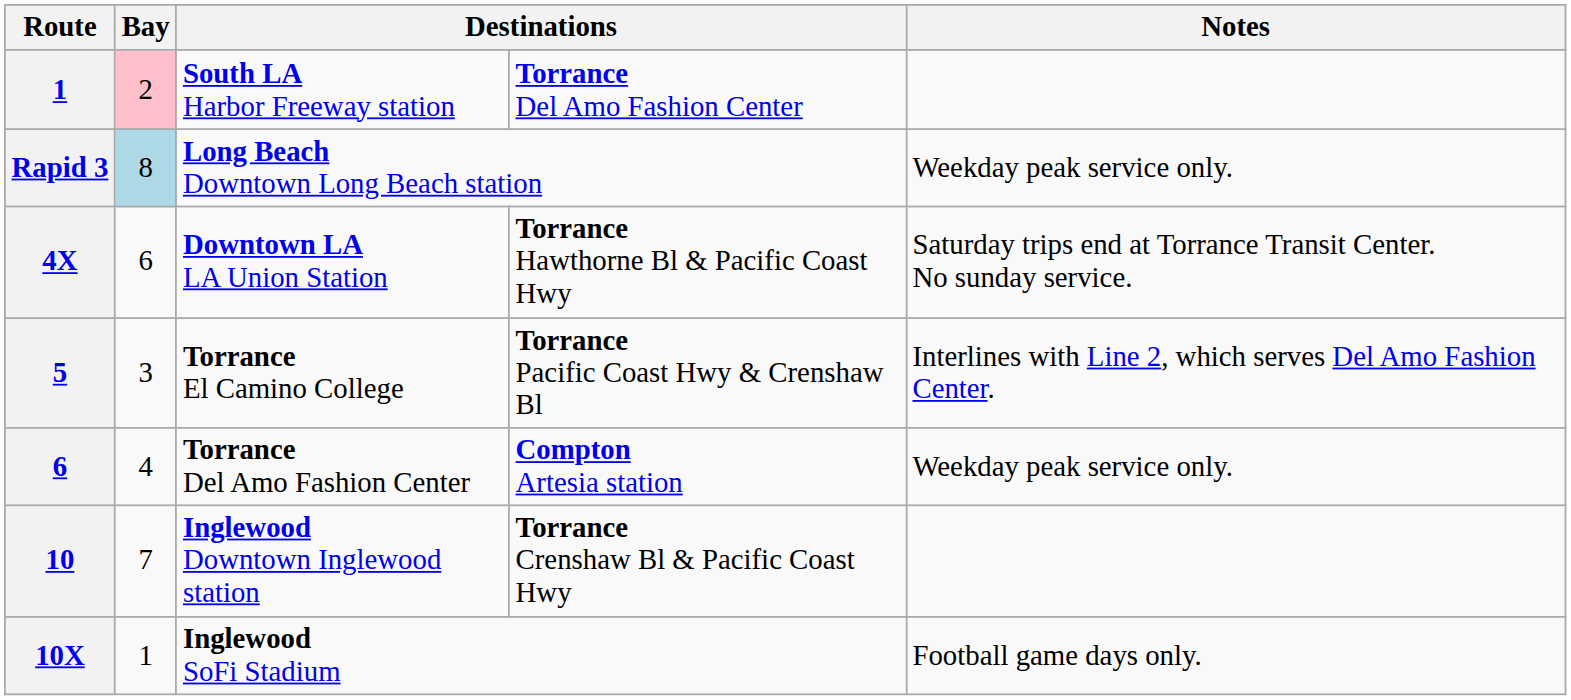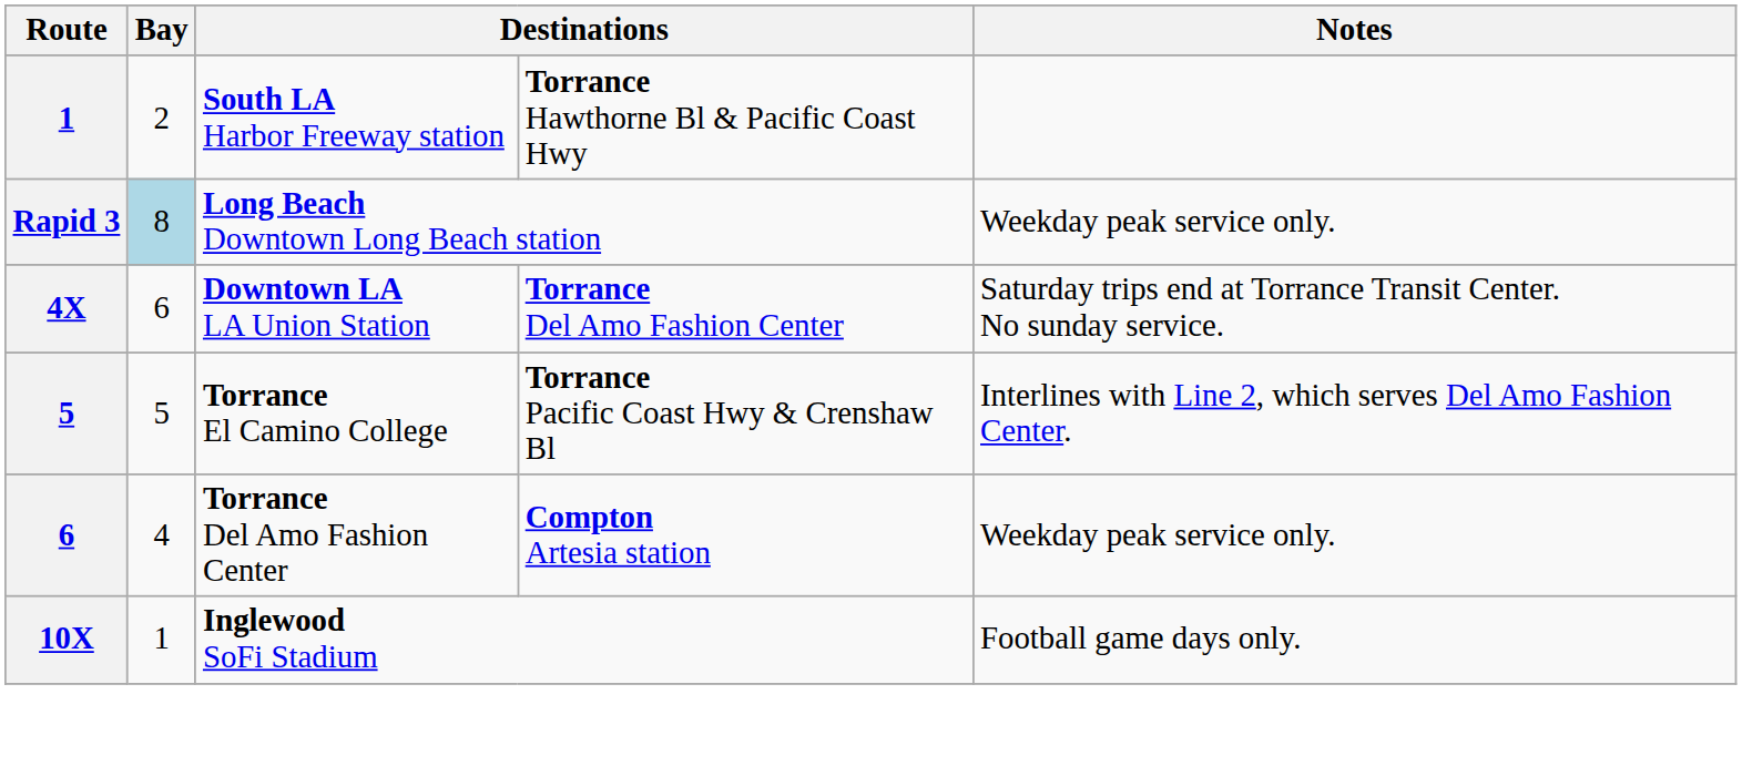South LA Harbor Freeway station | Bay: pink background -> no background
South LA Harbor Freeway station | column 4: Torrance Del Amo Fashion Center -> Torrance Hawthorne Bl & Pacific Coast Hwy
Downtown LA LA Union Station | column 4: Torrance Hawthorne Bl & Pacific Coast Hwy -> Torrance Del Amo Fashion Center
Torrance El Camino College | Bay: 3 -> 5
- row: 10 | 7 | Inglewood Downtown Inglewood station | Torrance Crenshaw Bl & Pacific Coast Hwy
